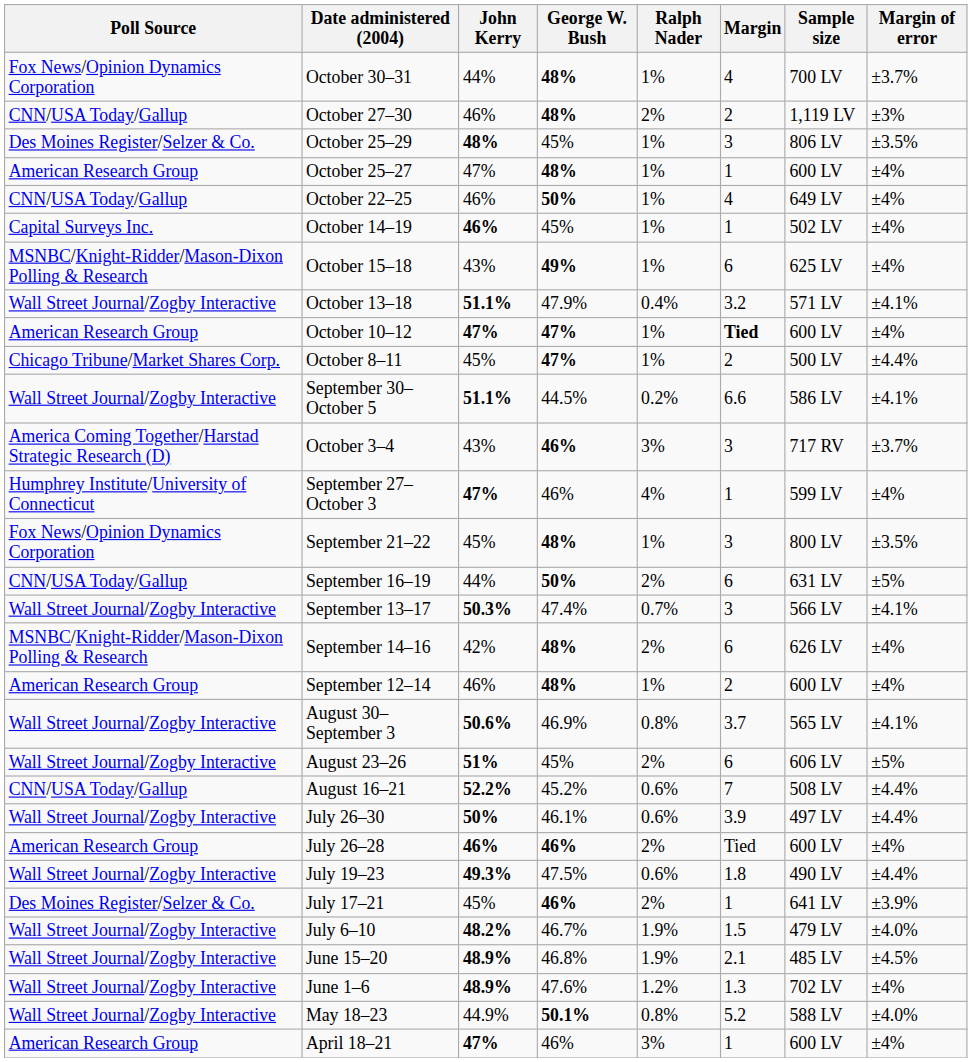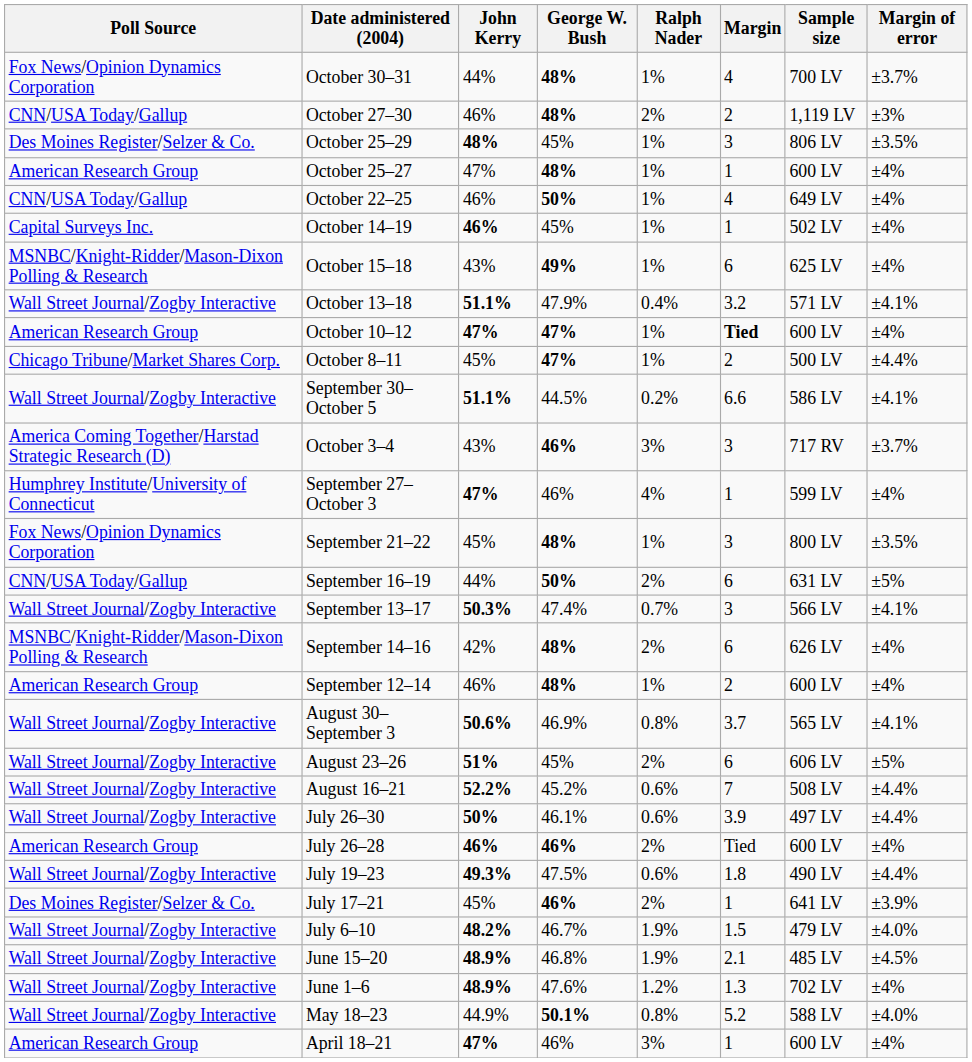August 16–21 | Poll Source: CNN/USA Today/Gallup -> Wall Street Journal/Zogby Interactive
